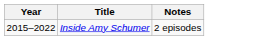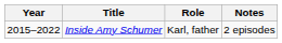+ column: Role | Karl, father
